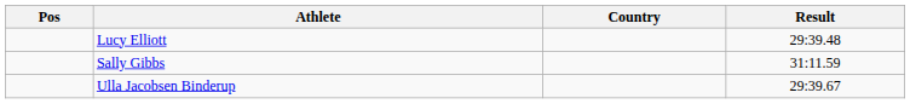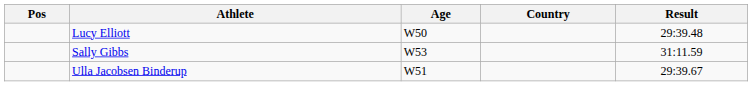+ column: Age | W50 | W53 | W51
